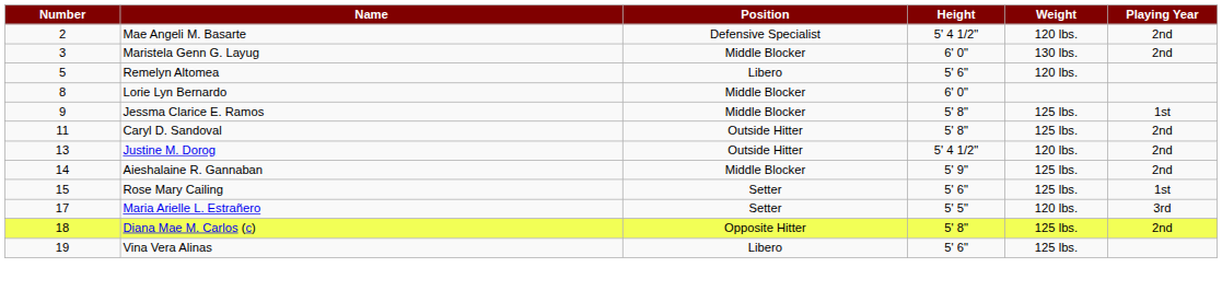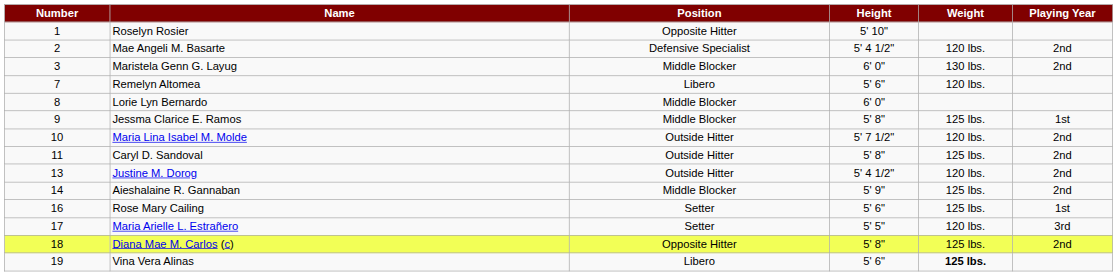+ row: 1 | Roselyn Rosier | Opposite Hitter | 5' 10"
Remelyn Altomea | Number: 5 -> 7
+ row: 10 | Maria Lina Isabel M. Molde | Outside Hitter | 5' 7 1/2" | 120 lbs. | 2nd
Rose Mary Cailing | Number: 15 -> 16
Vina Vera Alinas | Weight: normal -> bold
